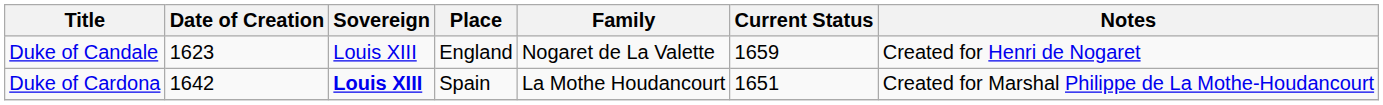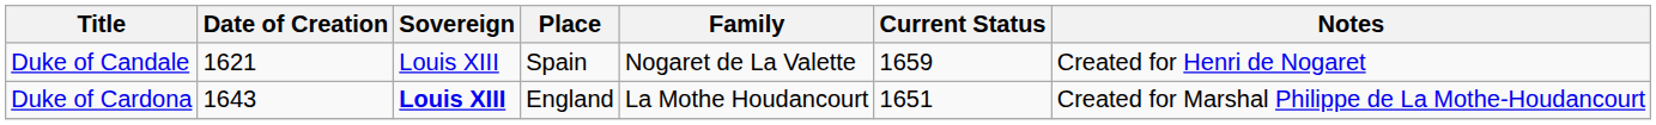Duke of Candale | Date of Creation: 1623 -> 1621
Duke of Candale | Place: England -> Spain
Duke of Cardona | Date of Creation: 1642 -> 1643
Duke of Cardona | Place: Spain -> England
